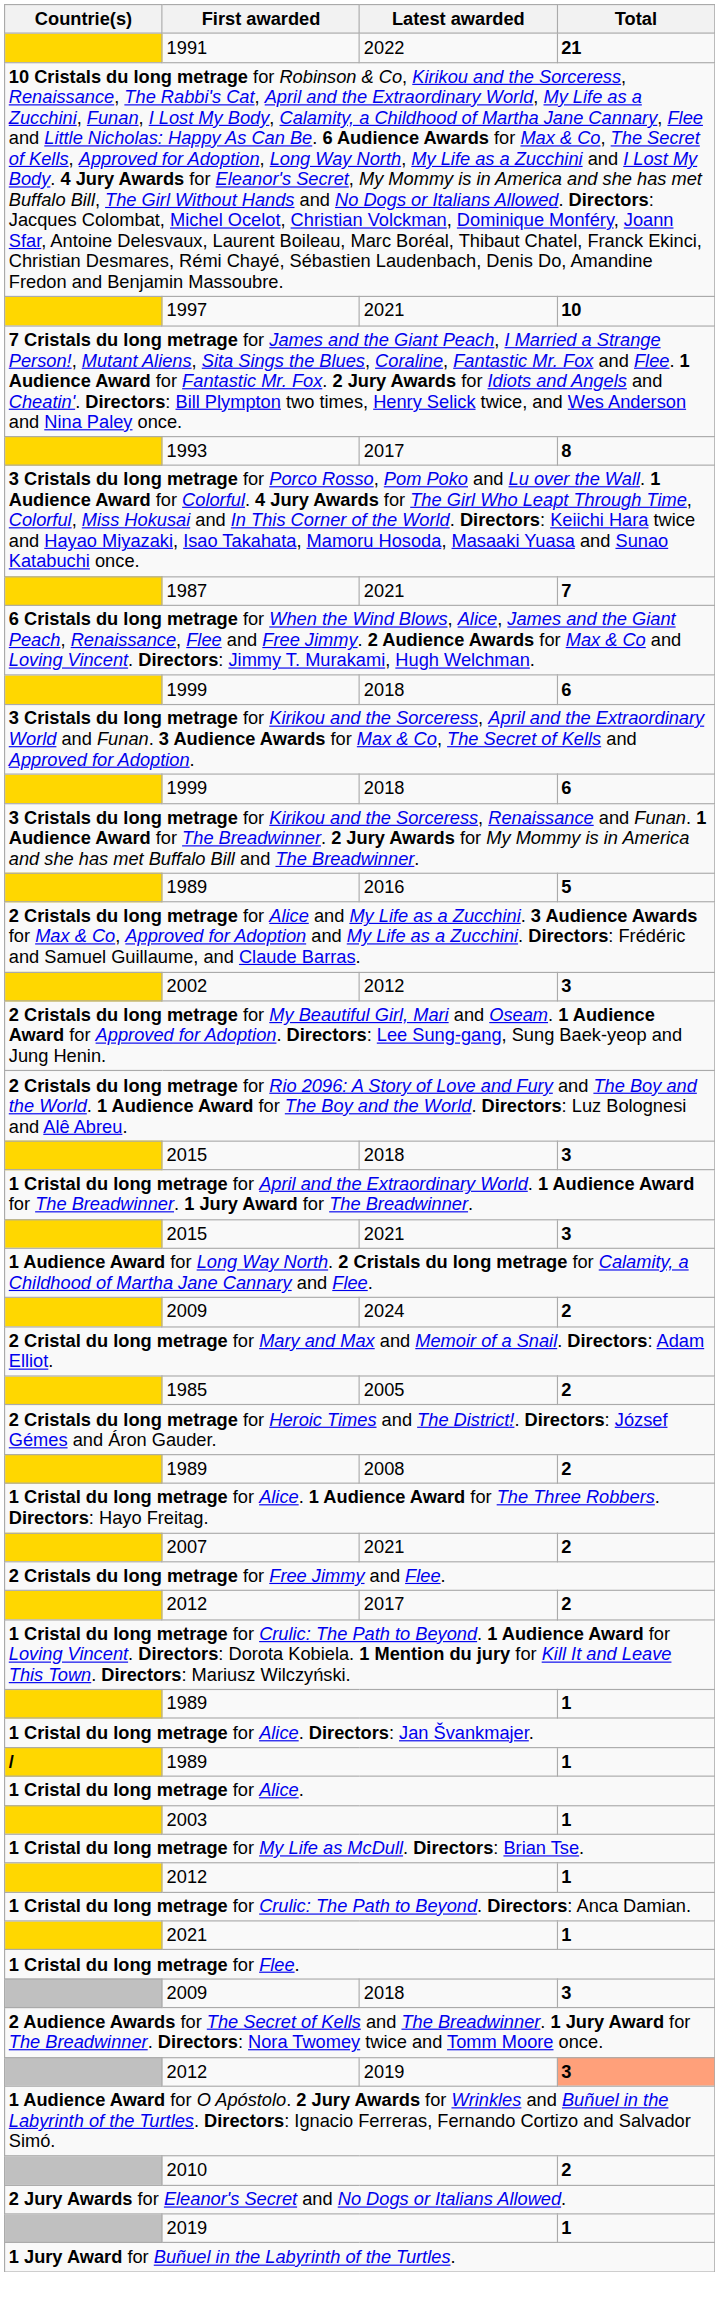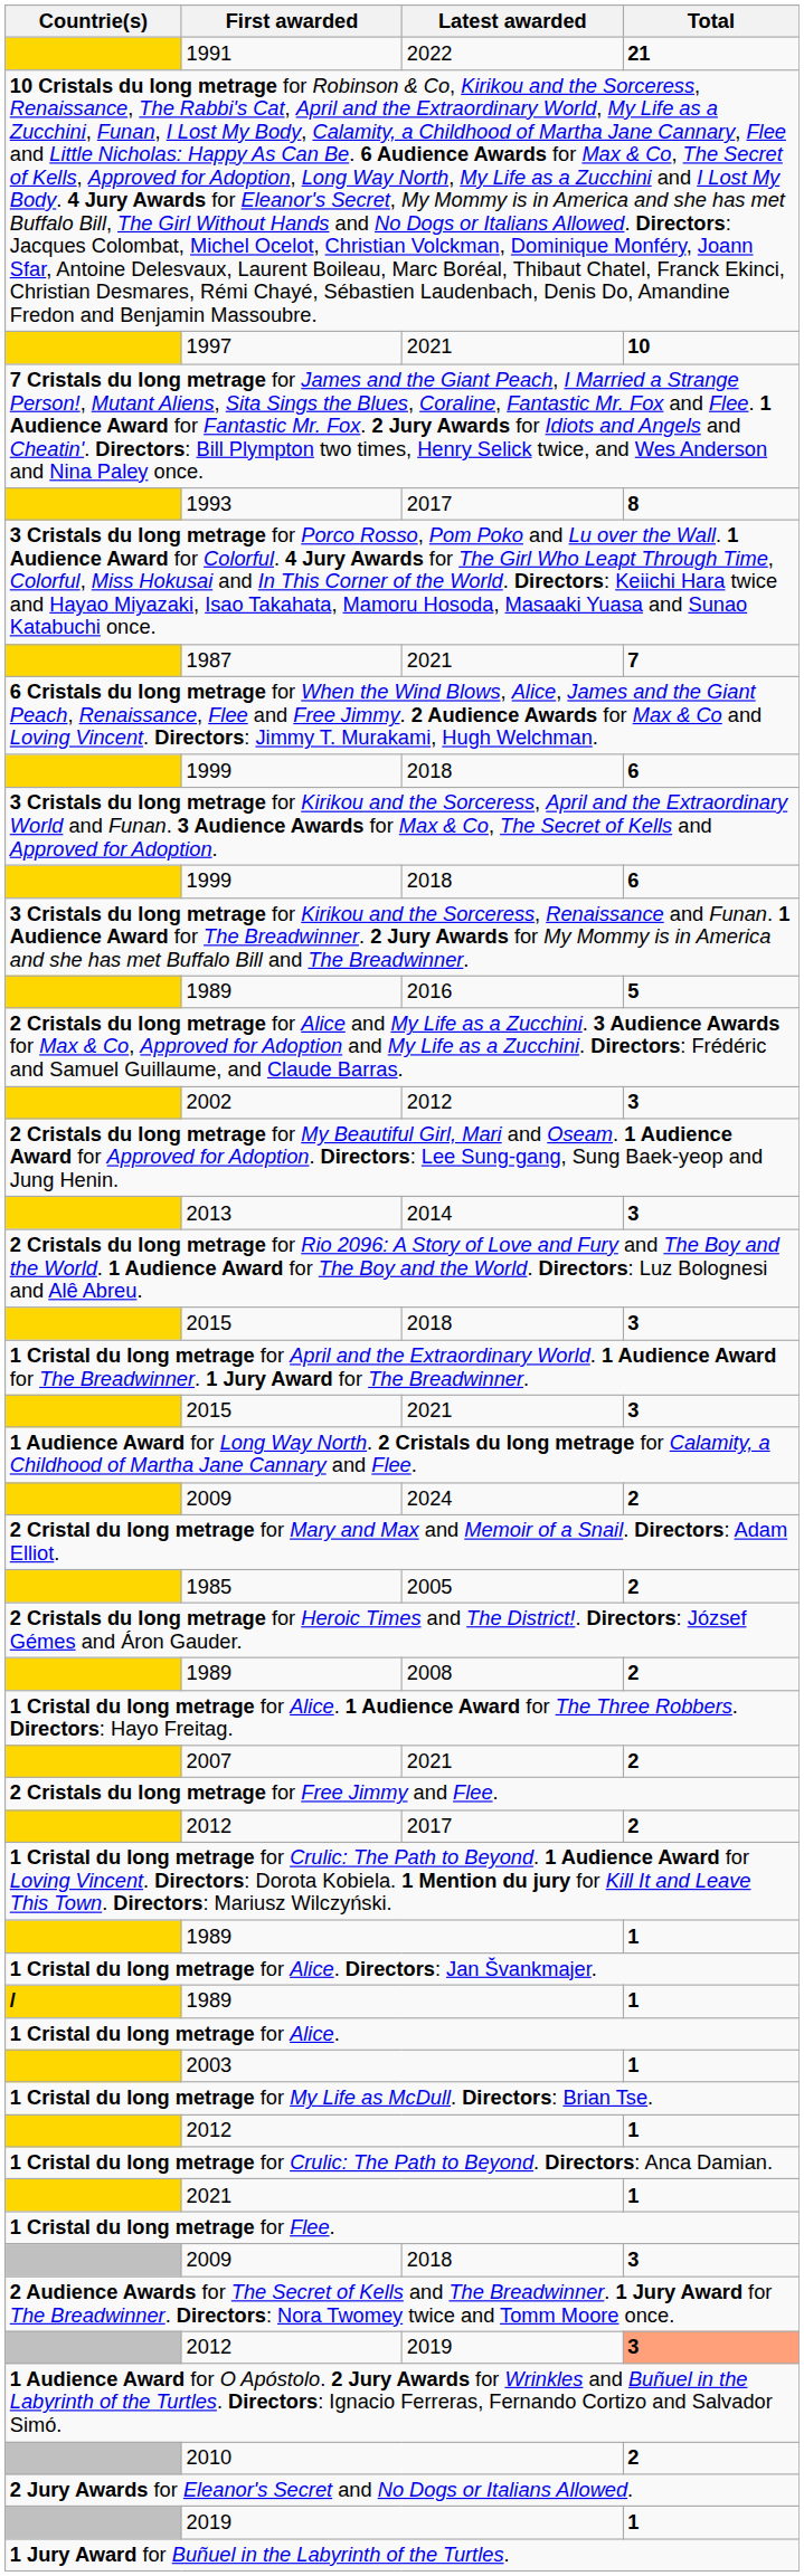+ row: 2013 | 2014 | 3
